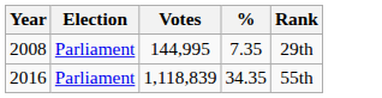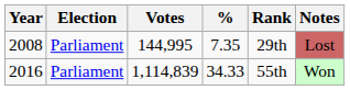+ column: Notes | Lost | Won
2016 | Votes: 1,118,839 -> 1,114,839
2016 | %: 34.35 -> 34.33
